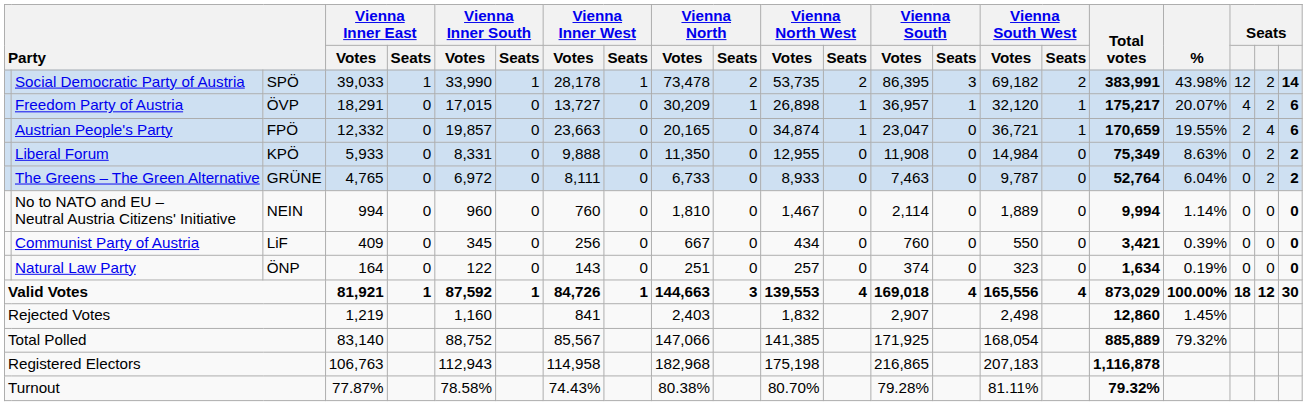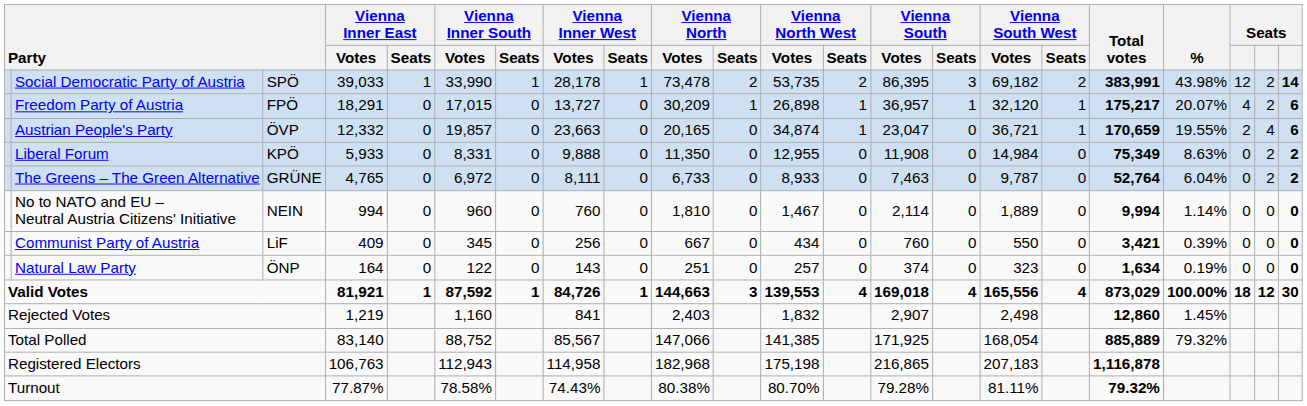Freedom Party of Austria | column 3: ÖVP -> FPÖ
Austrian People's Party | column 3: FPÖ -> ÖVP
